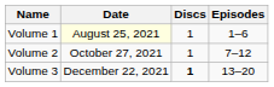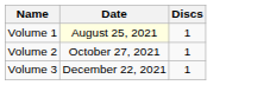- column: Episodes | 1–6 | 7–12 | 13–20
Volume 3 | Discs: bold -> normal
